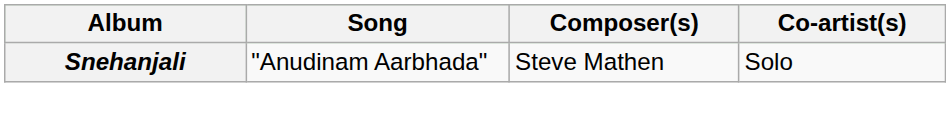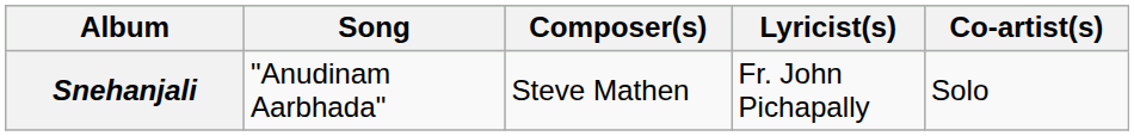+ column: Lyricist(s) | Fr. John Pichapally
